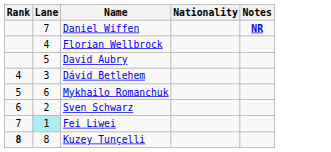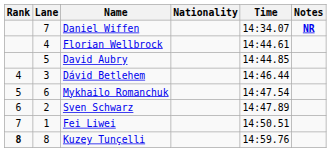+ column: Time | 14:34.07 | 14:44.61 | 14:44.85 | 14:46.44 | 14:47.54 | 14:47.89 | 14:50.51 | 14:59.76
Fei Liwei | Lane: paleturquoise background -> no background
